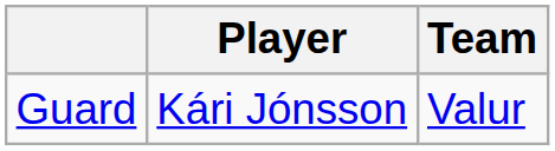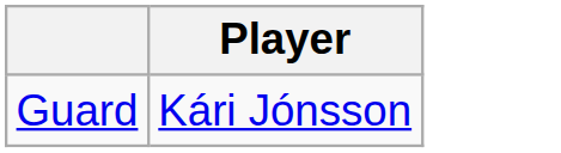- column: Team | Valur
